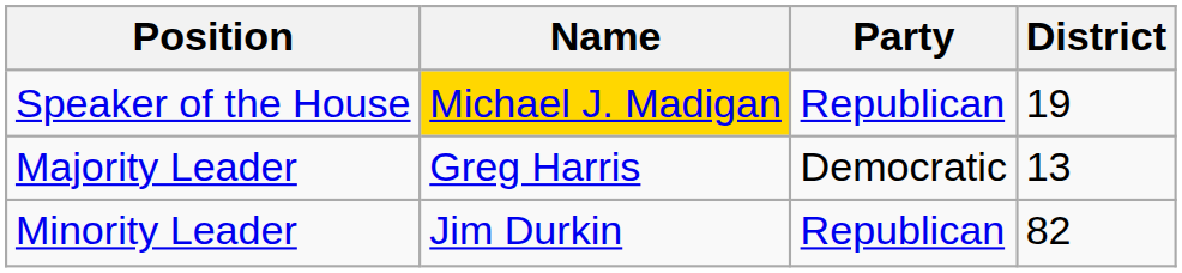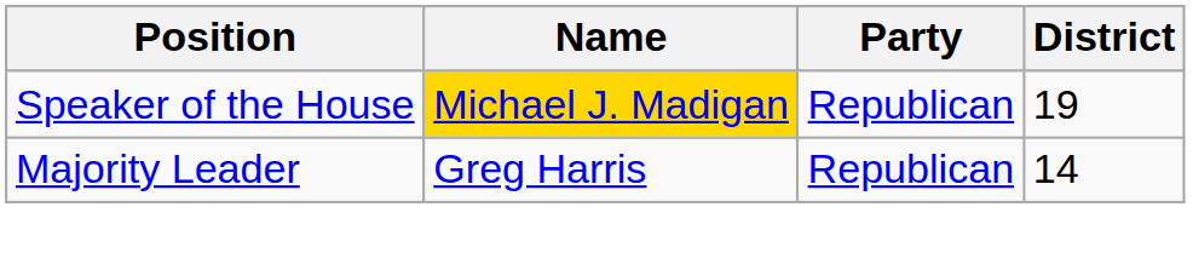Majority Leader | Party: Democratic -> Republican
Majority Leader | District: 13 -> 14
- row: Minority Leader | Jim Durkin | Republican | 82
